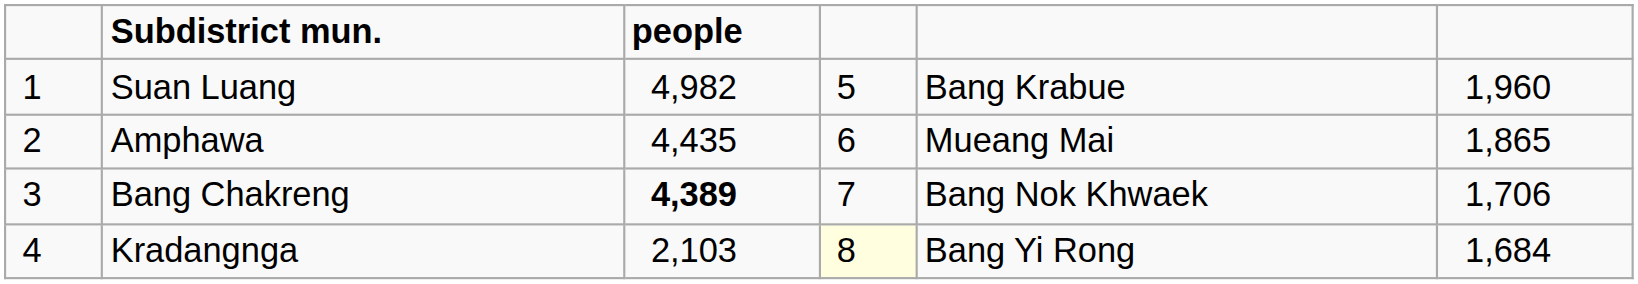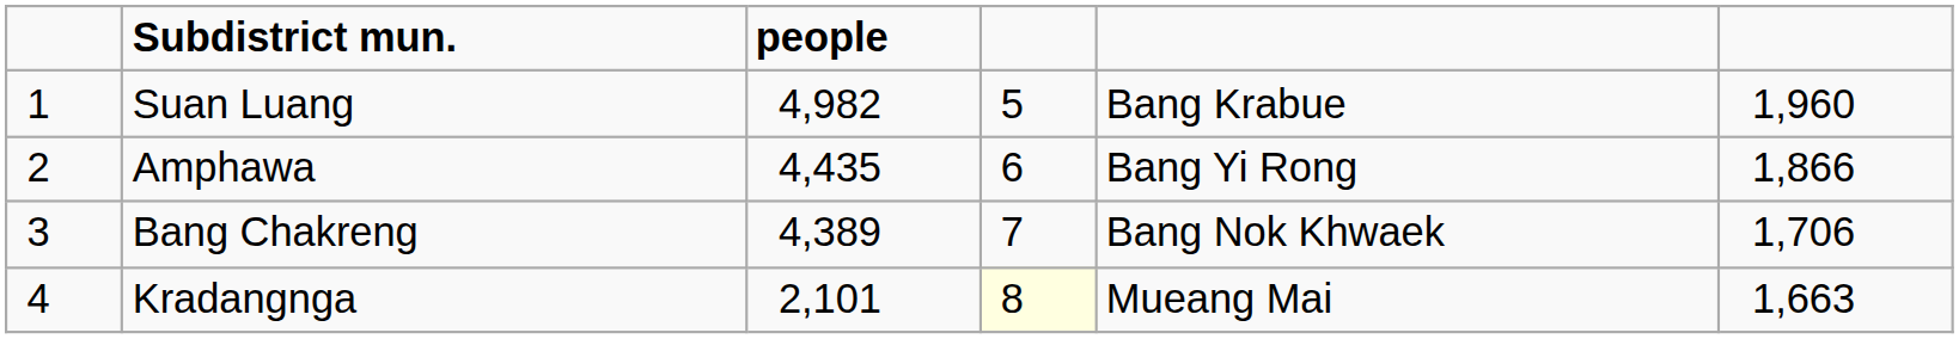Amphawa | column 5: Mueang Mai -> Bang Yi Rong
Amphawa | column 6: 1,865 -> 1,866
Bang Chakreng | people: bold -> normal
Kradangnga | people: 2,103 -> 2,101
Kradangnga | column 5: Bang Yi Rong -> Mueang Mai
Kradangnga | column 6: 1,684 -> 1,663
